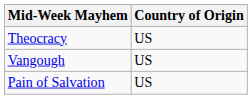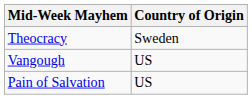Theocracy | Country of Origin: US -> Sweden
